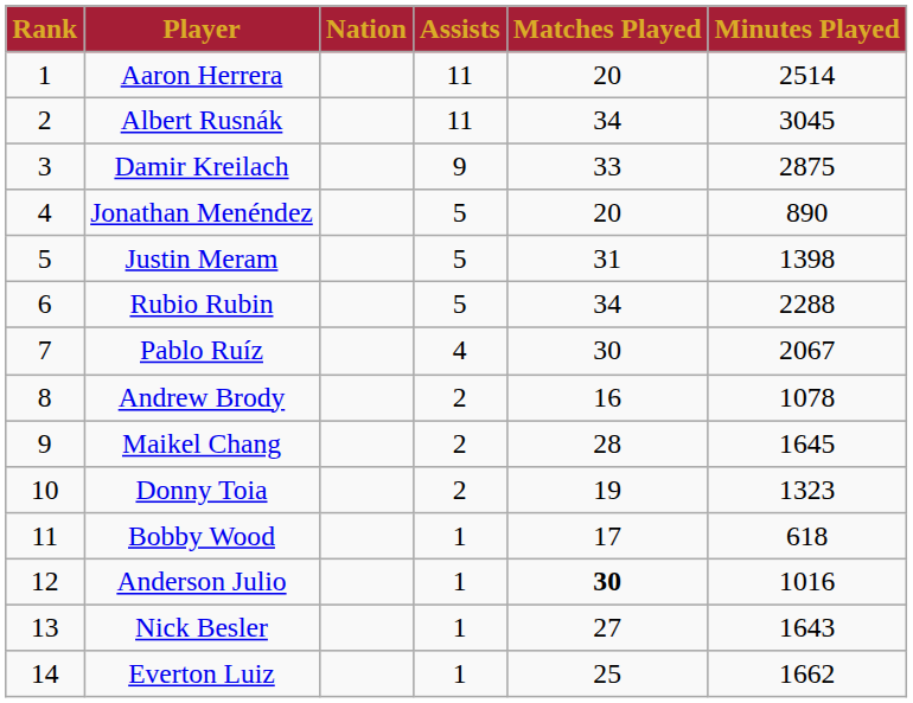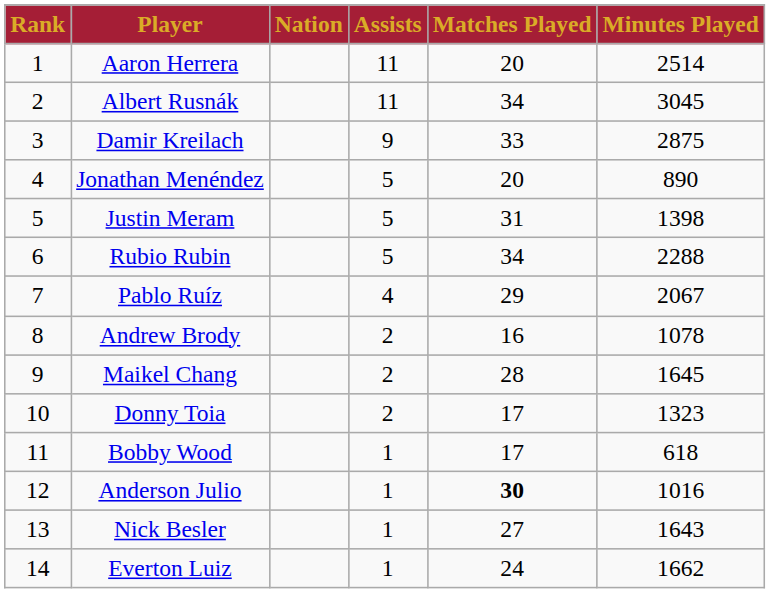Pablo Ruíz | Matches Played: 30 -> 29
Donny Toia | Matches Played: 19 -> 17
Everton Luiz | Matches Played: 25 -> 24
